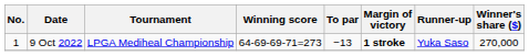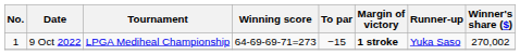9 Oct 2022 | To par: −13 -> −15
9 Oct 2022 | Winner's share ($): 270,000 -> 270,002
